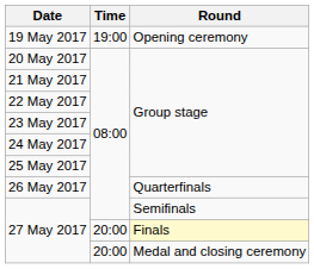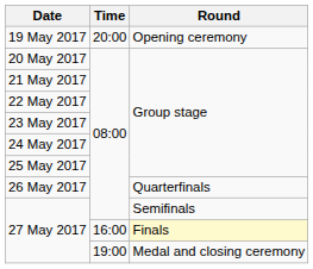19 May 2017 | Time: 19:00 -> 20:00
27 May 2017 / Finals | Time: 20:00 -> 16:00
27 May 2017 / Medal and closing ceremony | Time: 20:00 -> 19:00
